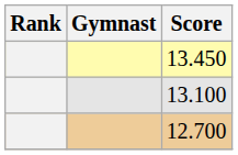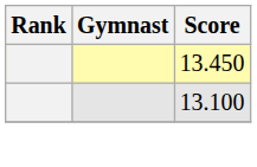- row: 12.700
